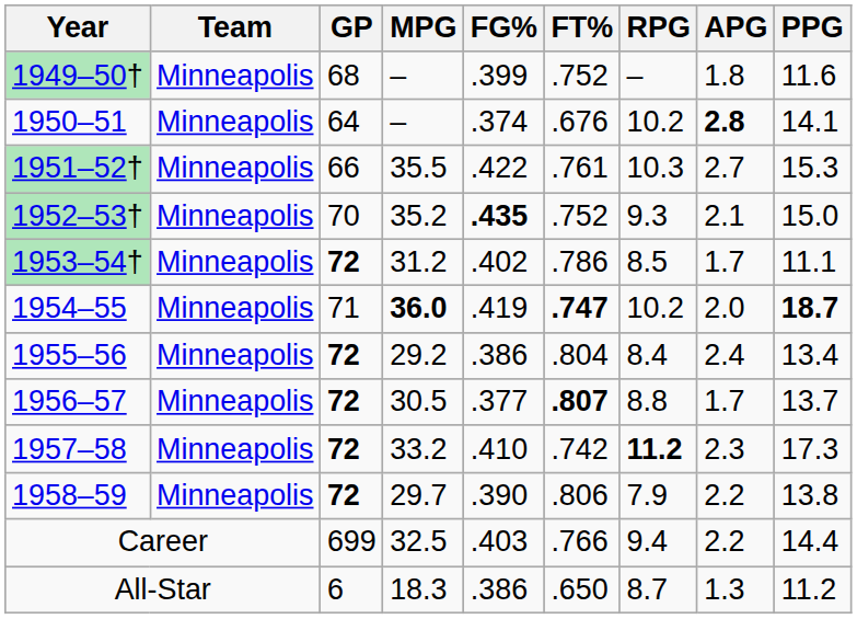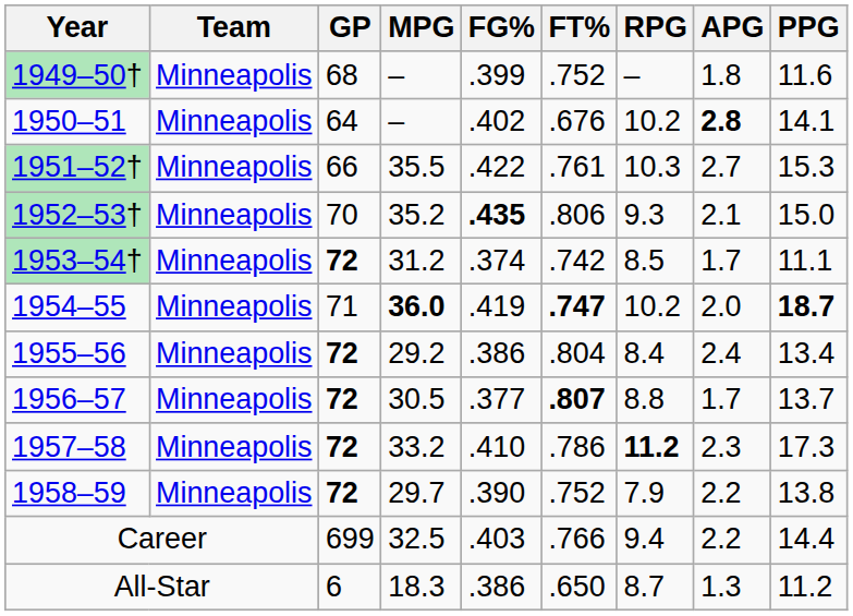1950–51 | FG%: .374 -> .402
1952–53† | FT%: .752 -> .806
1953–54† | FG%: .402 -> .374
1953–54† | FT%: .786 -> .742
1957–58 | FT%: .742 -> .786
1958–59 | FT%: .806 -> .752
